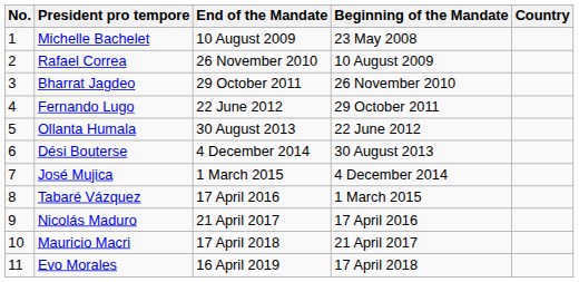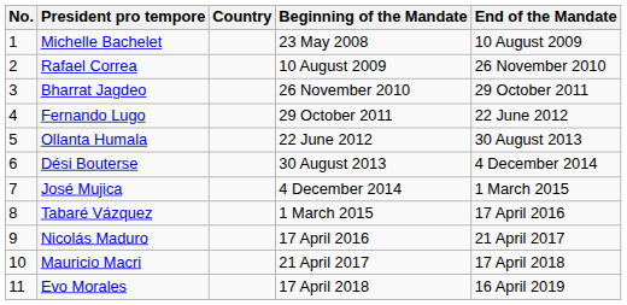columns swapped: Country <-> End of the Mandate
